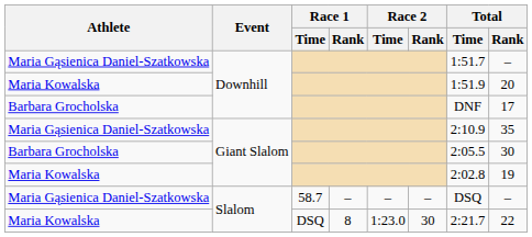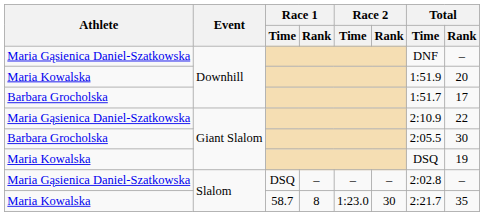Maria Gąsienica Daniel-Szatkowska / Downhill | Total / Time: 1:51.7 -> DNF
Barbara Grocholska / Downhill | Total / Time: DNF -> 1:51.7
Maria Gąsienica Daniel-Szatkowska / Giant Slalom | Total / Rank: 35 -> 22
Maria Kowalska / Giant Slalom | Total / Time: 2:02.8 -> DSQ
Maria Gąsienica Daniel-Szatkowska / Slalom | Race 1 / Time: 58.7 -> DSQ
Maria Gąsienica Daniel-Szatkowska / Slalom | Total / Time: DSQ -> 2:02.8
Maria Kowalska / Slalom | Race 1 / Time: DSQ -> 58.7
Maria Kowalska / Slalom | Total / Rank: 22 -> 35
